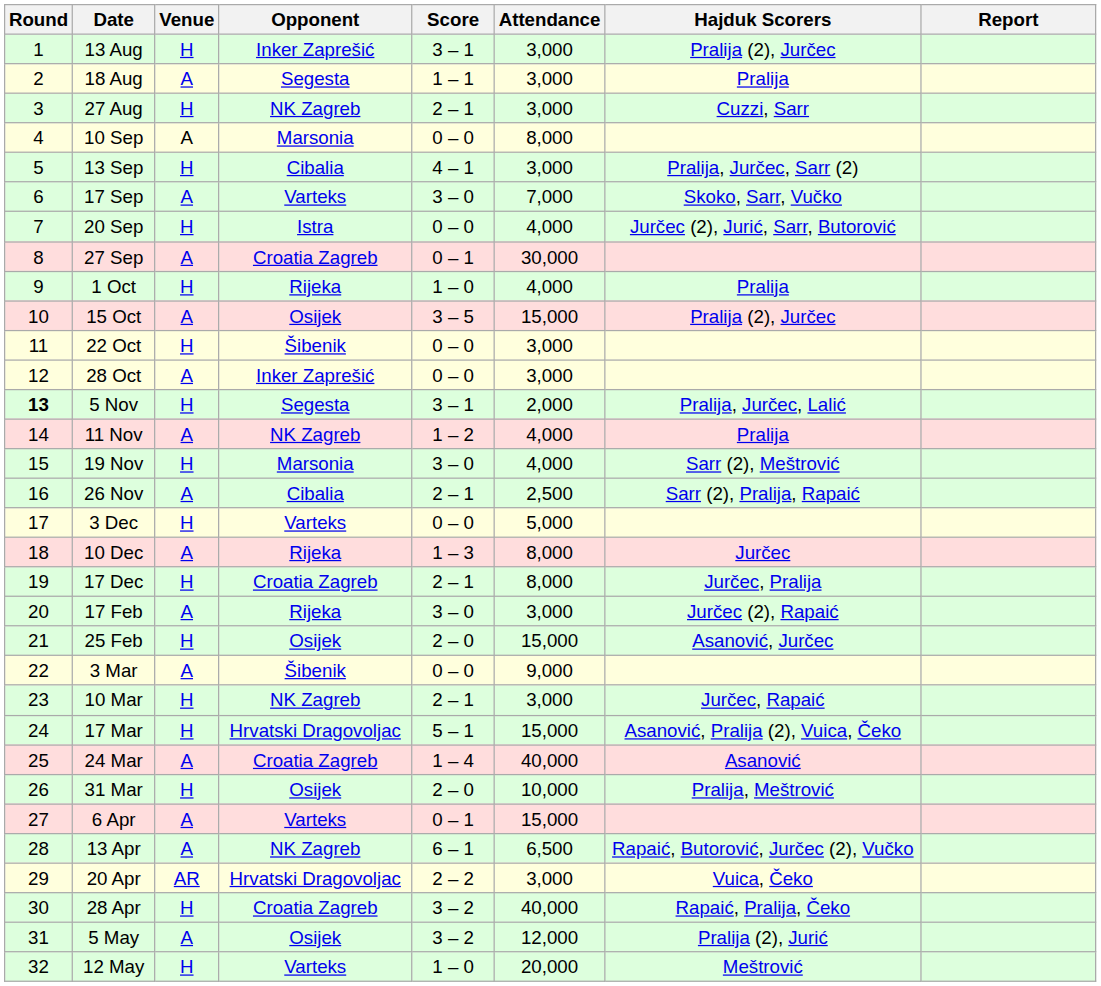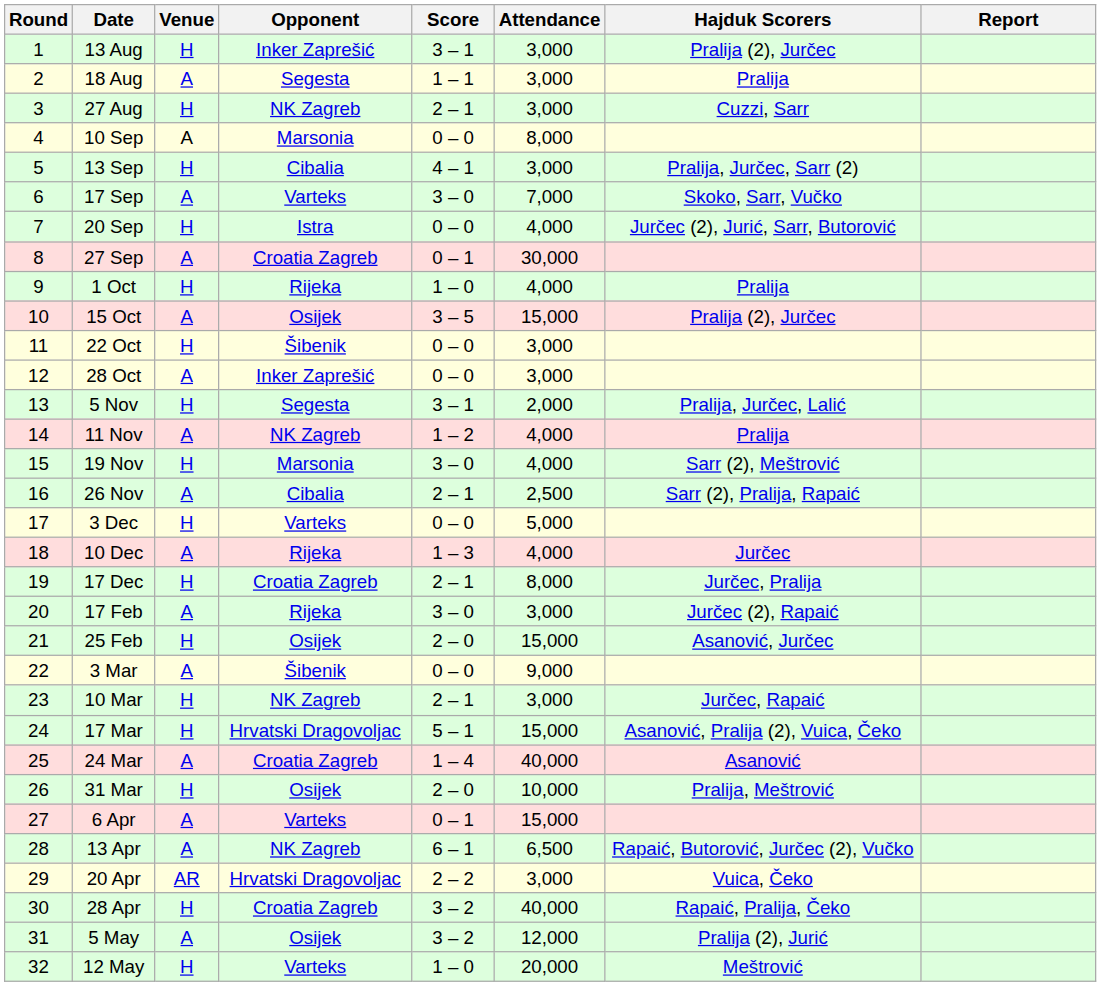5 Nov | Round: bold -> normal
10 Dec | Attendance: 8,000 -> 4,000
